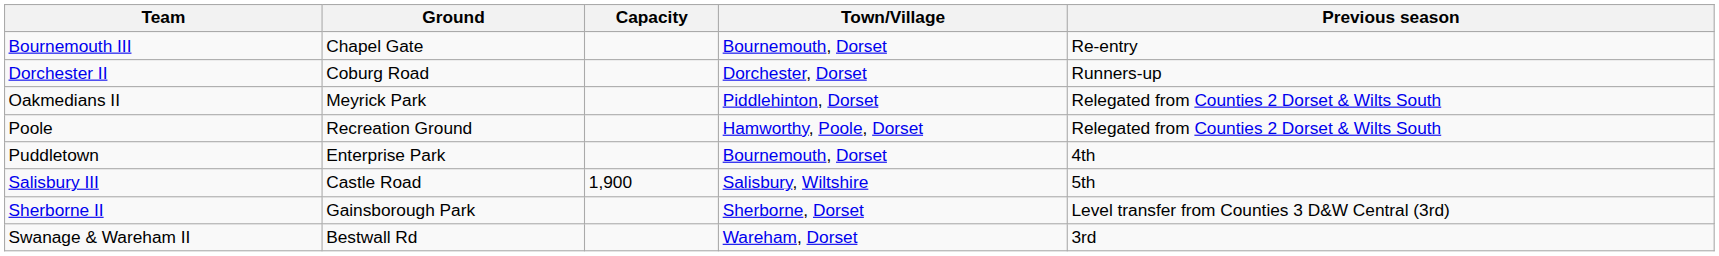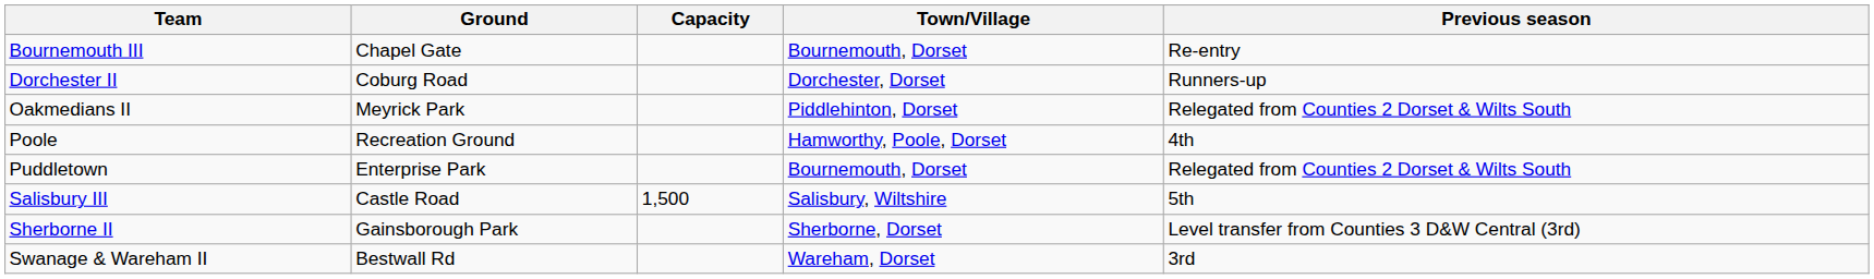Poole | Previous season: Relegated from Counties 2 Dorset & Wilts South -> 4th
Puddletown | Previous season: 4th -> Relegated from Counties 2 Dorset & Wilts South
Salisbury III | Capacity: 1,900 -> 1,500
